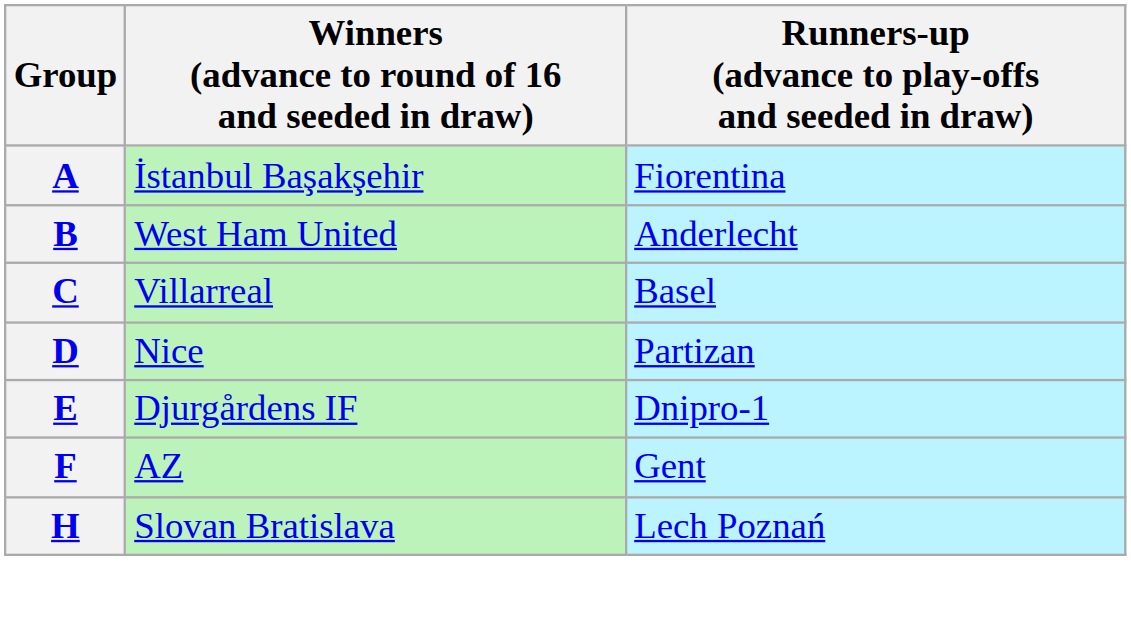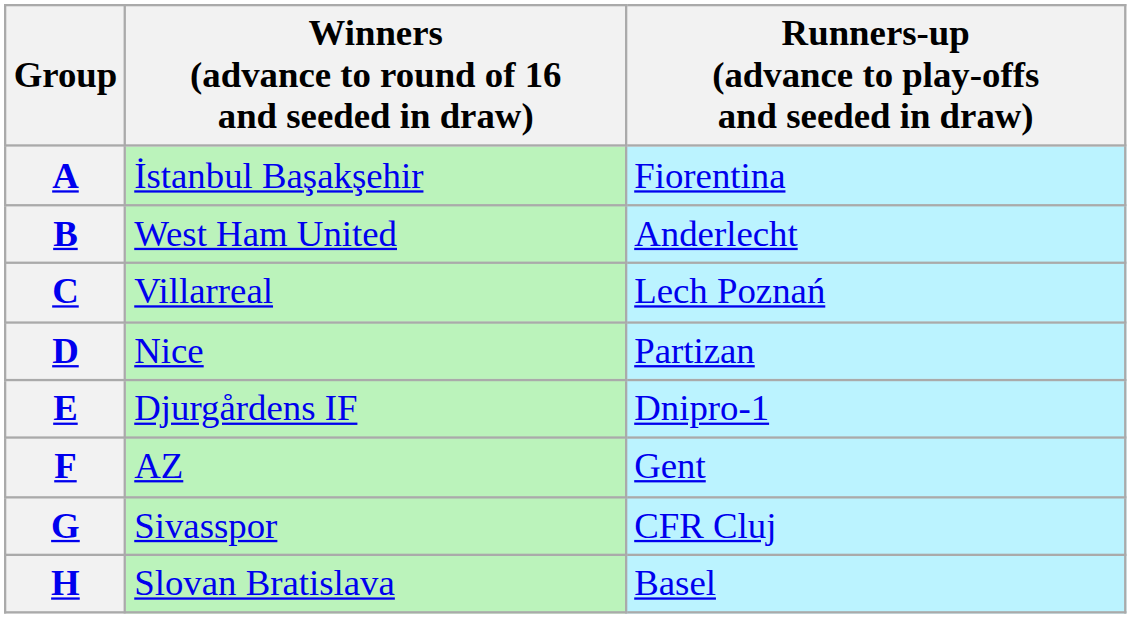C | Runners-up (advance to play-offs and seeded in draw): Basel -> Lech Poznań
+ row: G | Sivasspor | CFR Cluj
H | Runners-up (advance to play-offs and seeded in draw): Lech Poznań -> Basel
